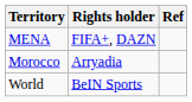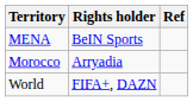MENA | Rights holder: FIFA+, DAZN -> BeIN Sports
World | Rights holder: BeIN Sports -> FIFA+, DAZN
